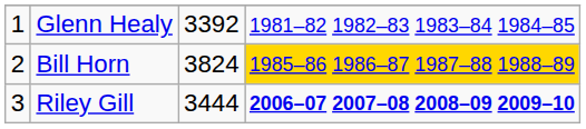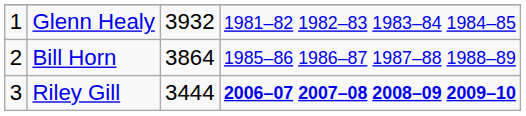Glenn Healy | column 3: 3392 -> 3932
Bill Horn | column 3: 3824 -> 3864
Bill Horn | column 4: gold background -> no background
